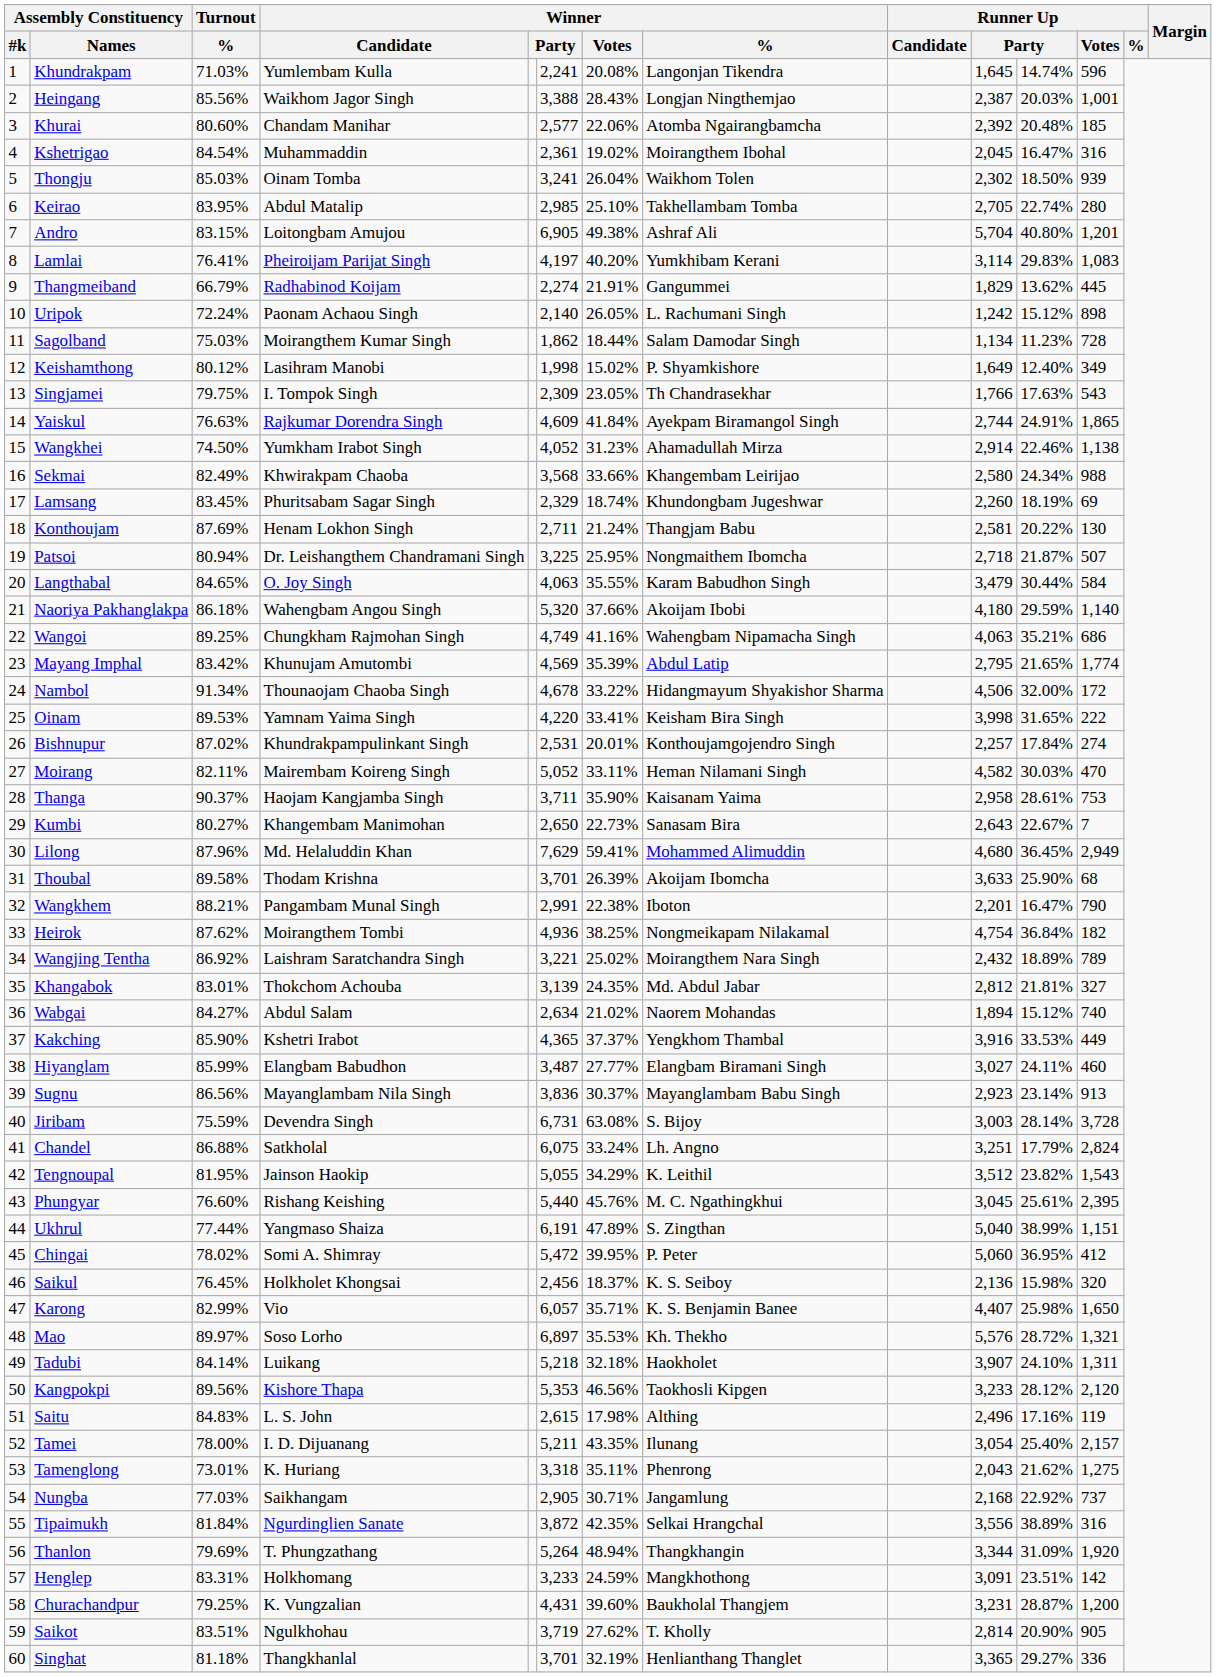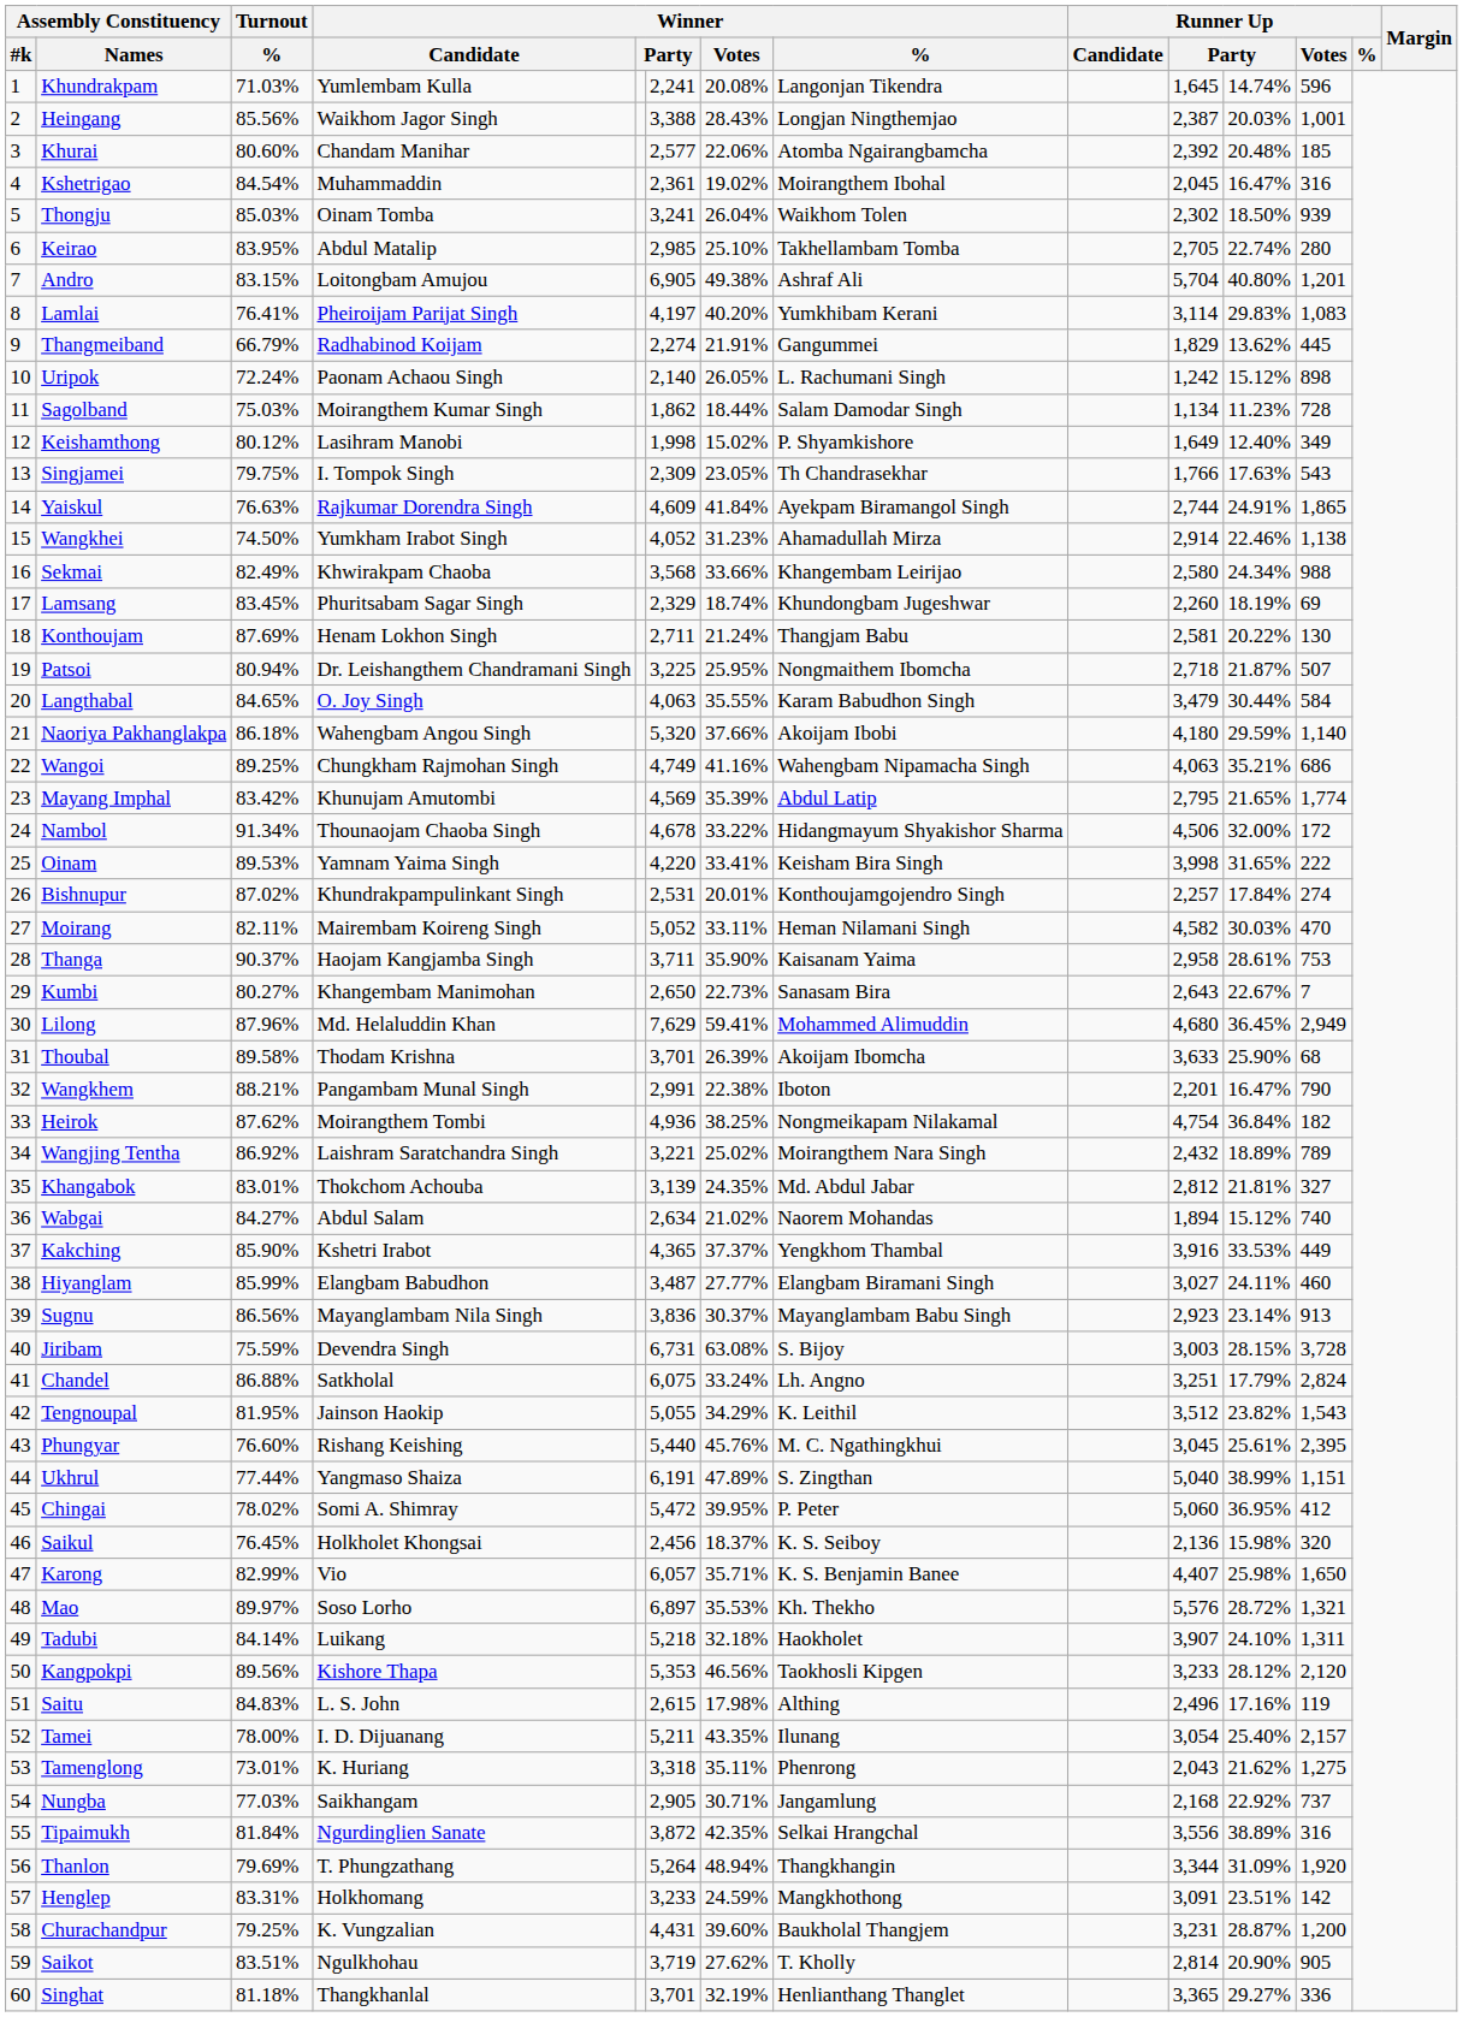Jiribam | column 11: 28.14% -> 28.15%
